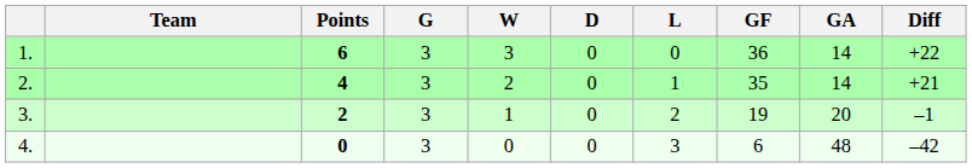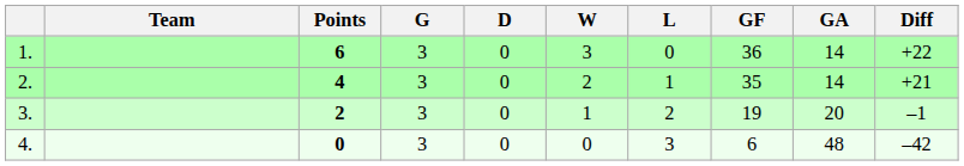columns swapped: W <-> D
